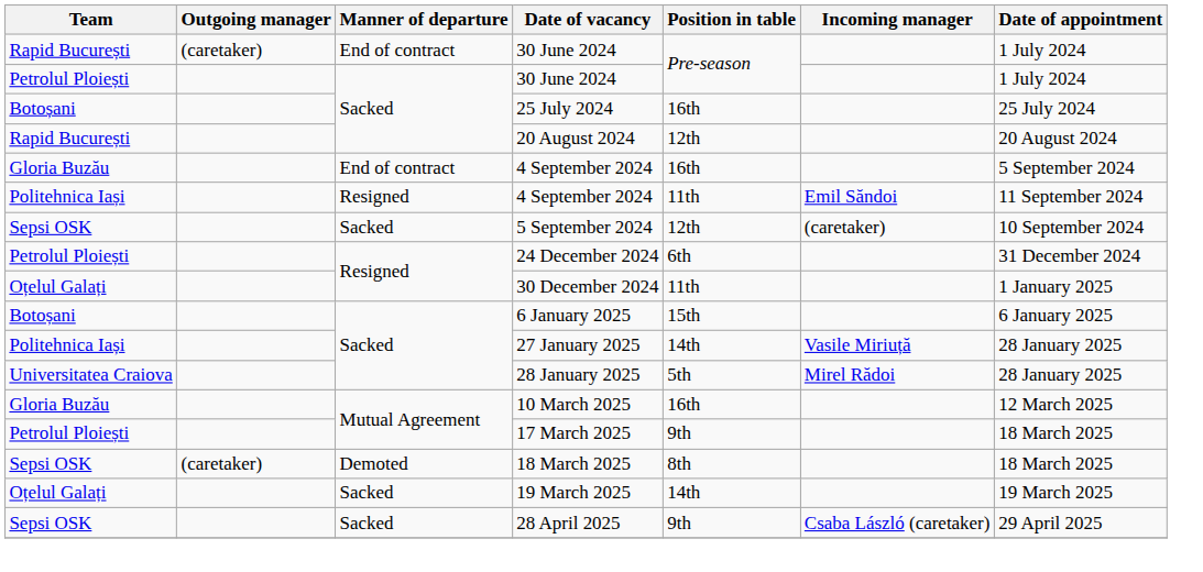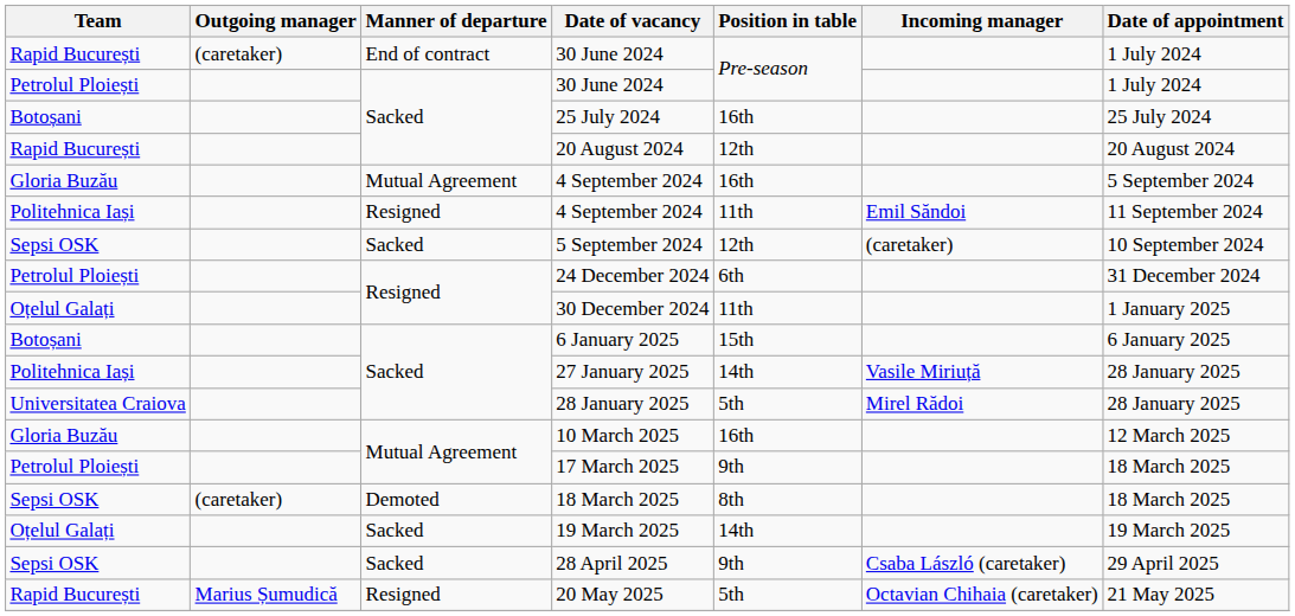Gloria Buzău / 4 September 2024 | Manner of departure: End of contract -> Mutual Agreement
+ row: Rapid București | Marius Șumudică | Resigned | 20 May 2025 | 5th | Octavian Chihaia (caretaker) | 21 May 2025
